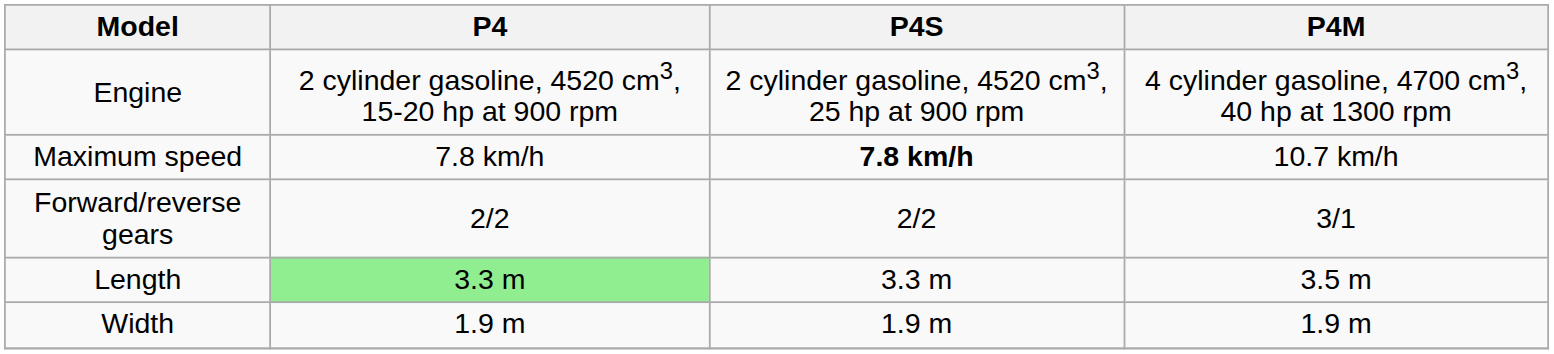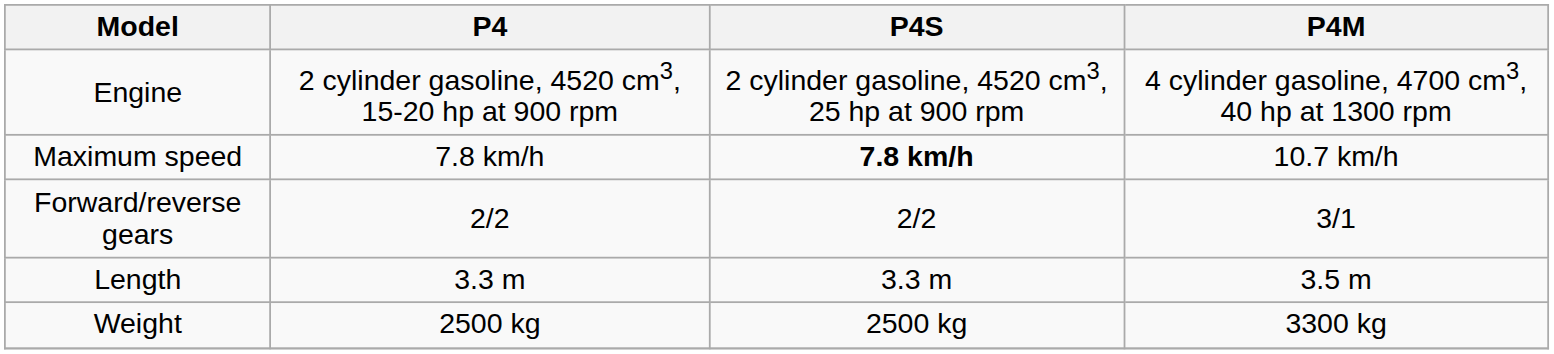Length | P4: lightgreen background -> no background
- row: Width | 1.9 m | 1.9 m | 1.9 m
+ row: Weight | 2500 kg | 2500 kg | 3300 kg
